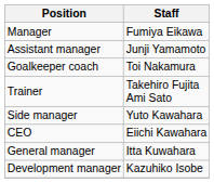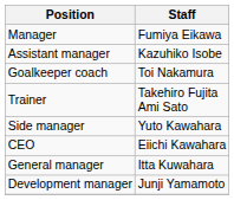Assistant manager | Staff: Junji Yamamoto -> Kazuhiko Isobe
Development manager | Staff: Kazuhiko Isobe -> Junji Yamamoto
